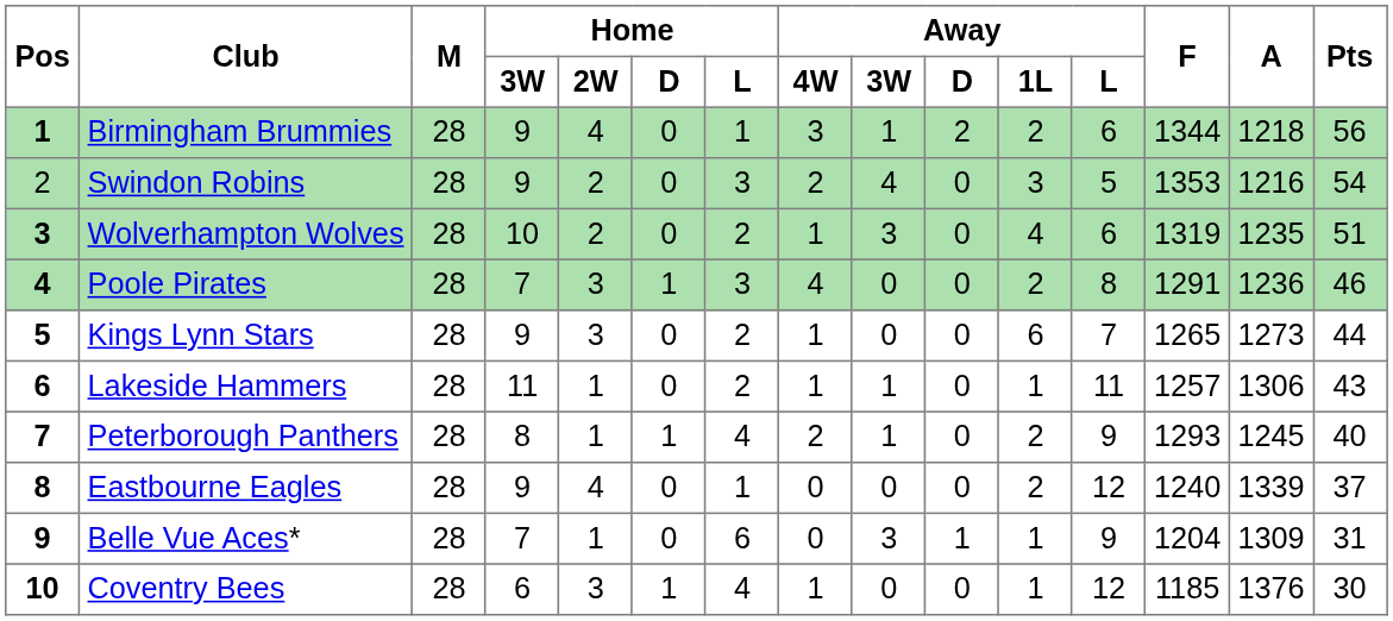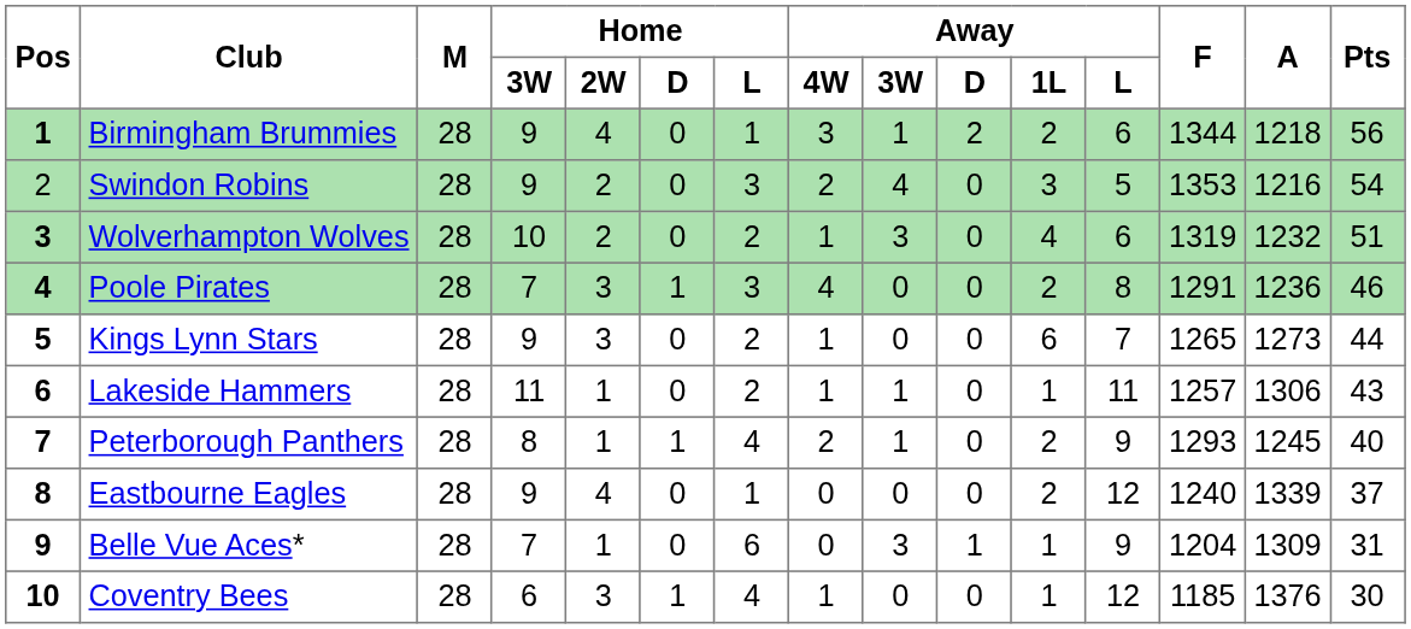Wolverhampton Wolves | A: 1235 -> 1232
